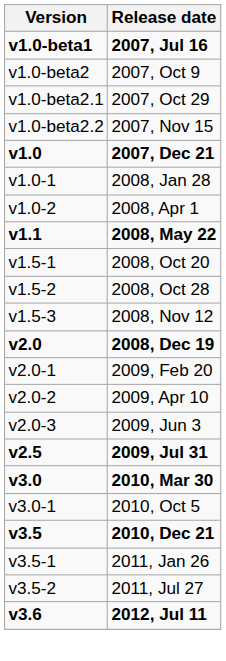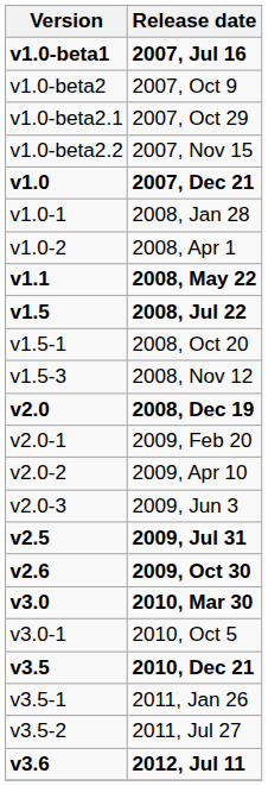+ row: v1.5 | 2008, Jul 22
- row: v1.5-2 | 2008, Oct 28
+ row: v2.6 | 2009, Oct 30
